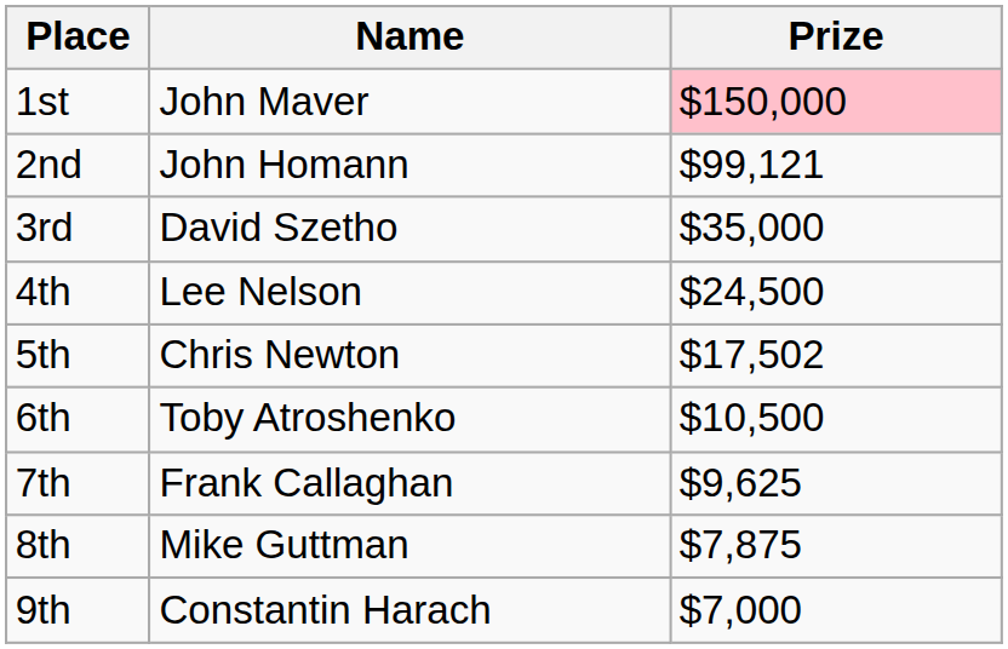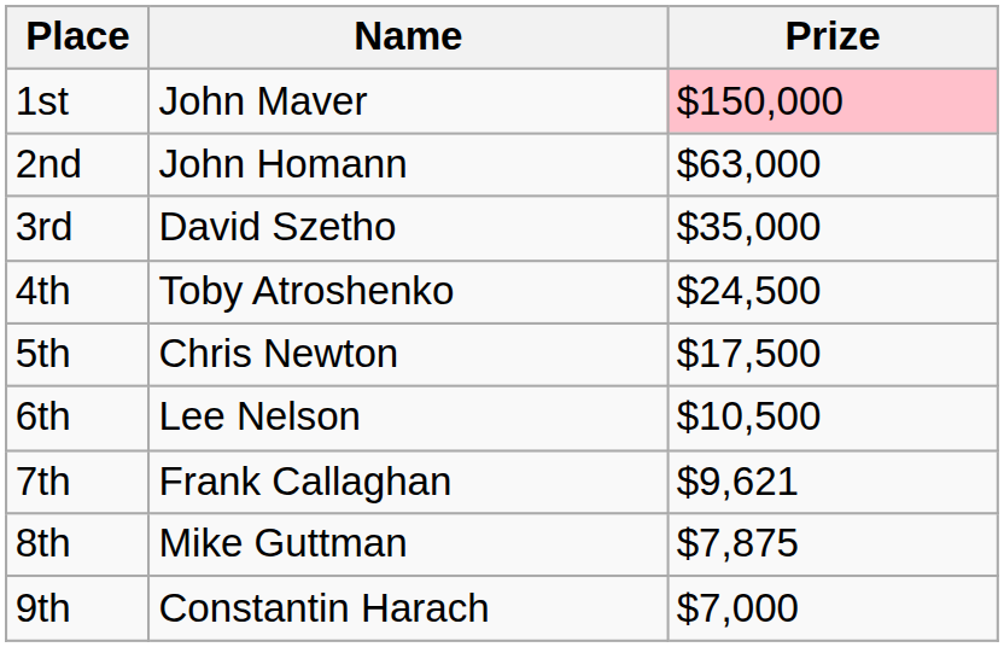2nd | Prize: $99,121 -> $63,000
4th | Name: Lee Nelson -> Toby Atroshenko
5th | Prize: $17,502 -> $17,500
6th | Name: Toby Atroshenko -> Lee Nelson
7th | Prize: $9,625 -> $9,621
